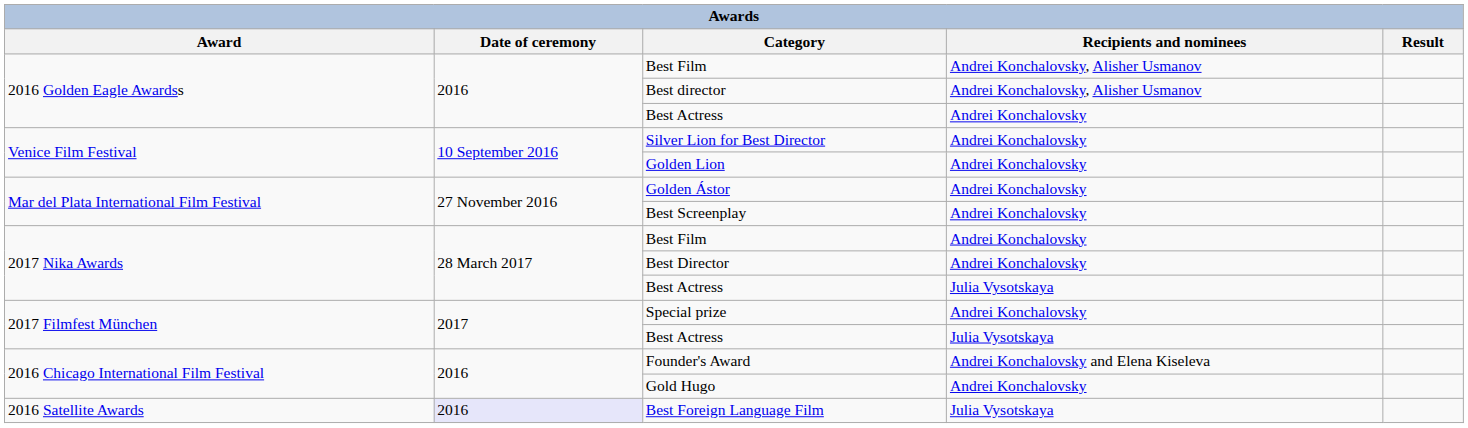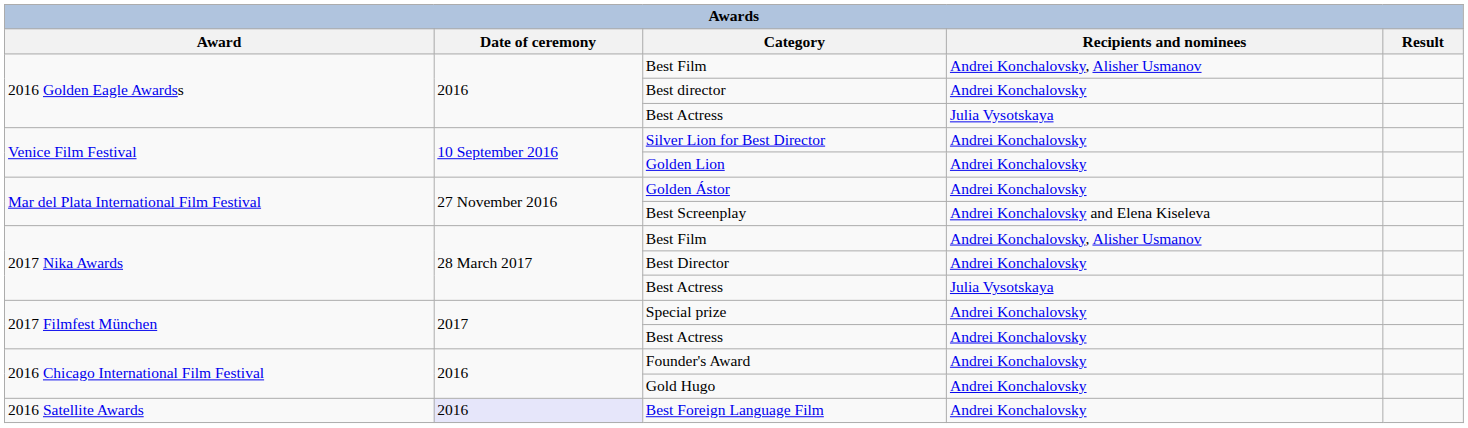Best director | Recipients and nominees: Andrei Konchalovsky, Alisher Usmanov -> Andrei Konchalovsky
2016 Golden Eagle Awardss / Best Actress | Recipients and nominees: Andrei Konchalovsky -> Julia Vysotskaya
Best Screenplay | Recipients and nominees: Andrei Konchalovsky -> Andrei Konchalovsky and Elena Kiseleva
2017 Nika Awards / Best Film | Recipients and nominees: Andrei Konchalovsky -> Andrei Konchalovsky, Alisher Usmanov
2017 Filmfest München / Best Actress | Recipients and nominees: Julia Vysotskaya -> Andrei Konchalovsky
Founder's Award | Recipients and nominees: Andrei Konchalovsky and Elena Kiseleva -> Andrei Konchalovsky
Best Foreign Language Film | Recipients and nominees: Julia Vysotskaya -> Andrei Konchalovsky
